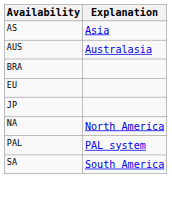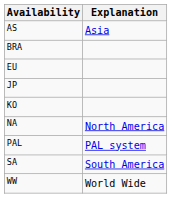- row: AUS | Australasia
+ row: KO
+ row: WW | World Wide
